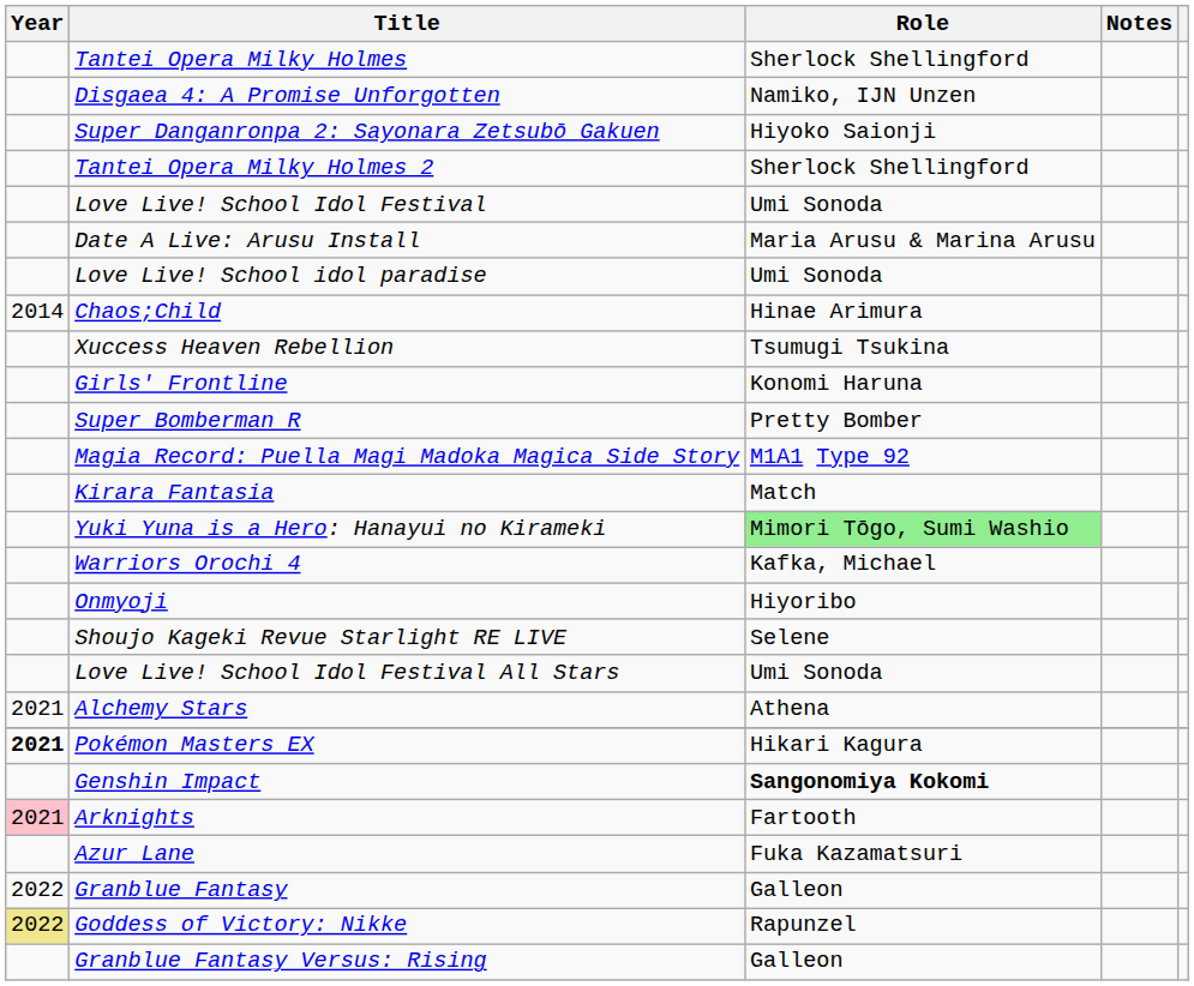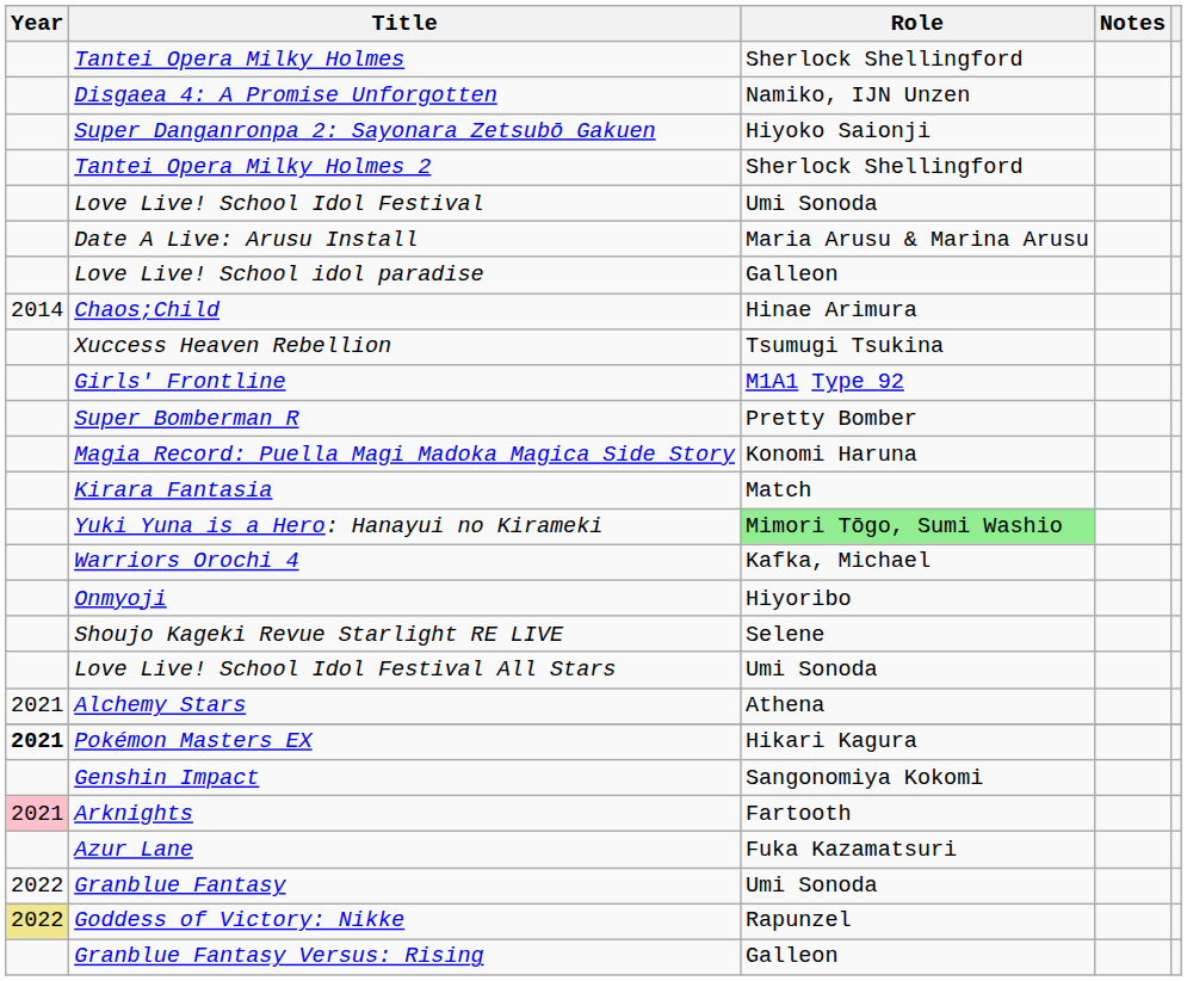Love Live! School idol paradise | Role: Umi Sonoda -> Galleon
Girls' Frontline | Role: Konomi Haruna -> M1A1 Type 92
Magia Record: Puella Magi Madoka Magica Side Story | Role: M1A1 Type 92 -> Konomi Haruna
Genshin Impact | Role: bold -> normal
Granblue Fantasy | Role: Galleon -> Umi Sonoda
